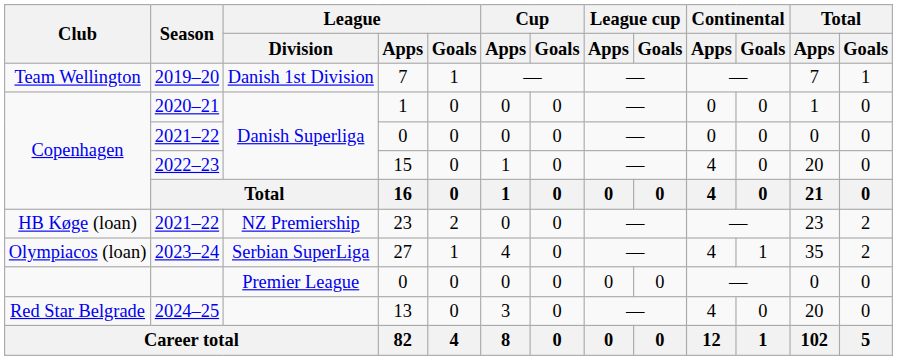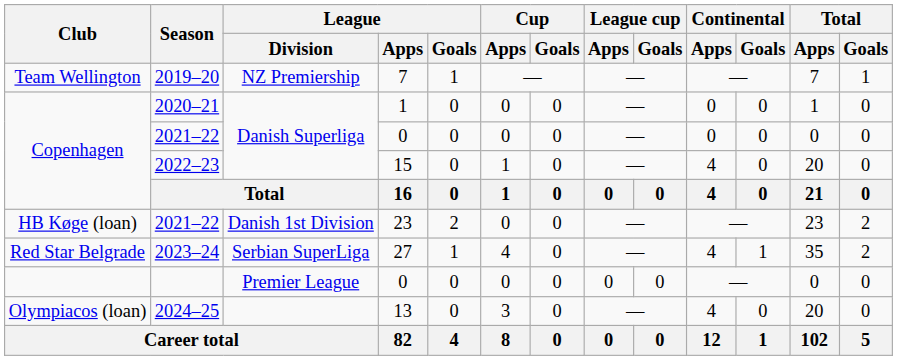2019–20 | League / Division: Danish 1st Division -> NZ Premiership
2021–22 / 23 | League / Division: NZ Premiership -> Danish 1st Division
2023–24 | Club: Olympiacos (loan) -> Red Star Belgrade
2024–25 | Club: Red Star Belgrade -> Olympiacos (loan)
